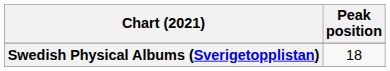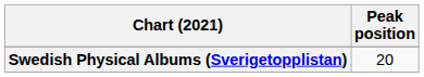Swedish Physical Albums (Sverigetopplistan) | Peak position: 18 -> 20
